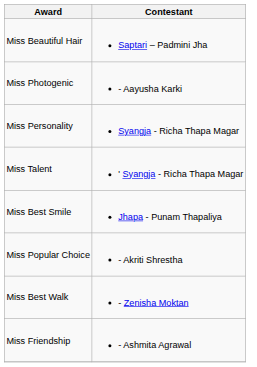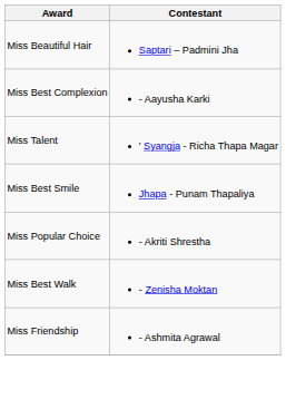+ row: Miss Best Complexion | - Aayusha Karki
- row: Miss Photogenic | - Aayusha Karki
- row: Miss Personality | Syangja - Richa Thapa Magar
